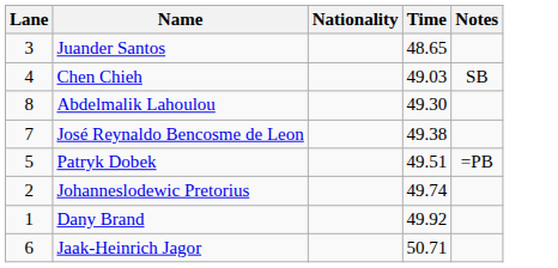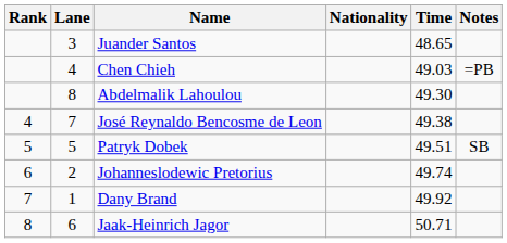+ column: Rank | 4 | 5 | 6 | 7 | 8
Chen Chieh | Notes: SB -> =PB
Patryk Dobek | Notes: =PB -> SB
